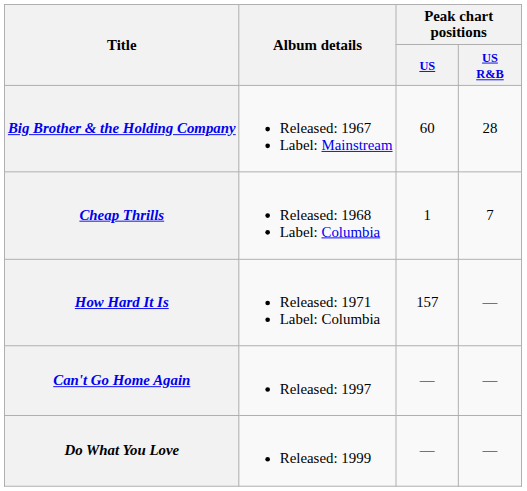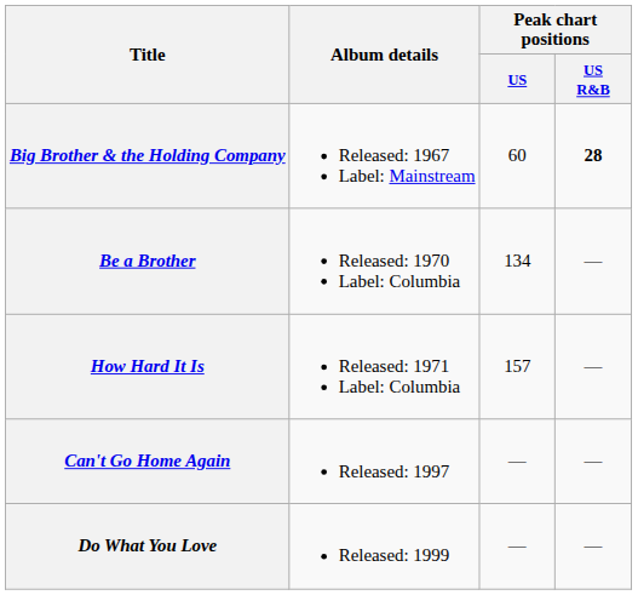Big Brother & the Holding Company | Peak chart positions / US R&B: normal -> bold
- row: Cheap Thrills | Released: 1968 Label: Columbia | 1 | 7
+ row: Be a Brother | Released: 1970 Label: Columbia | 134 | —
